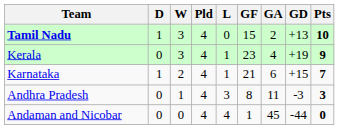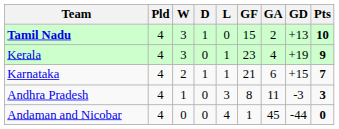columns swapped: Pld <-> D
